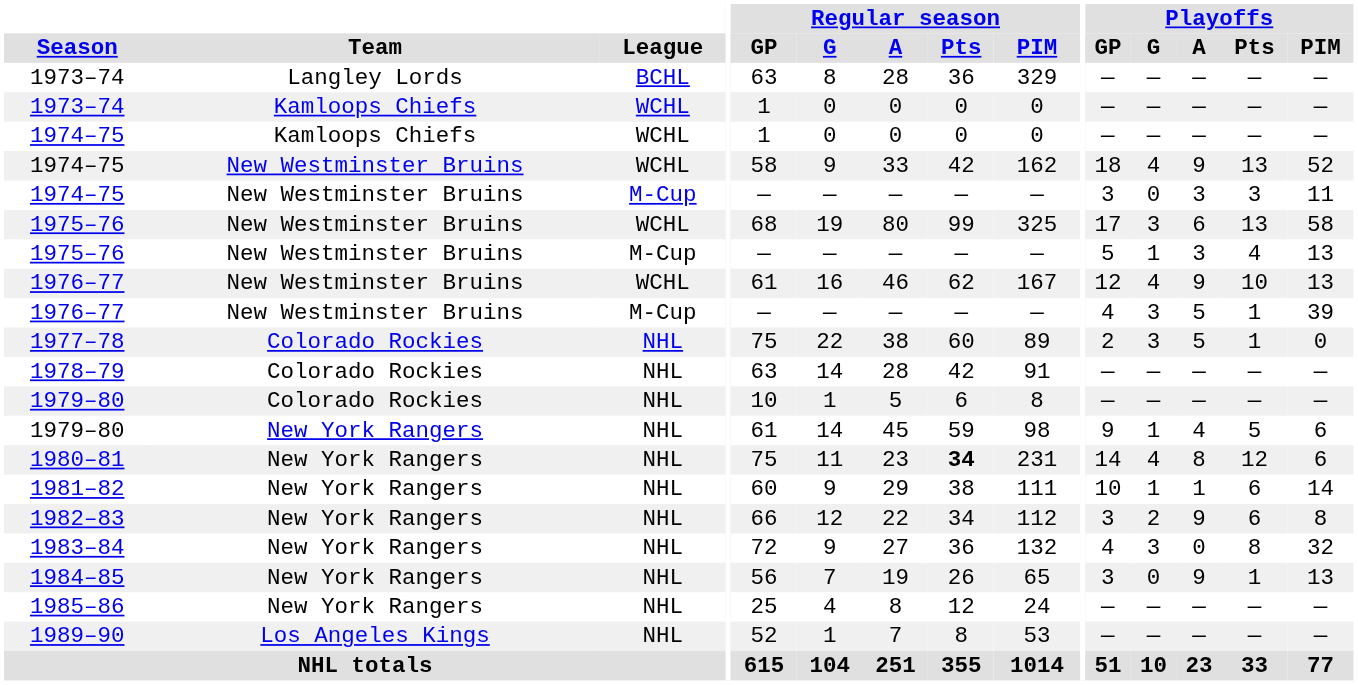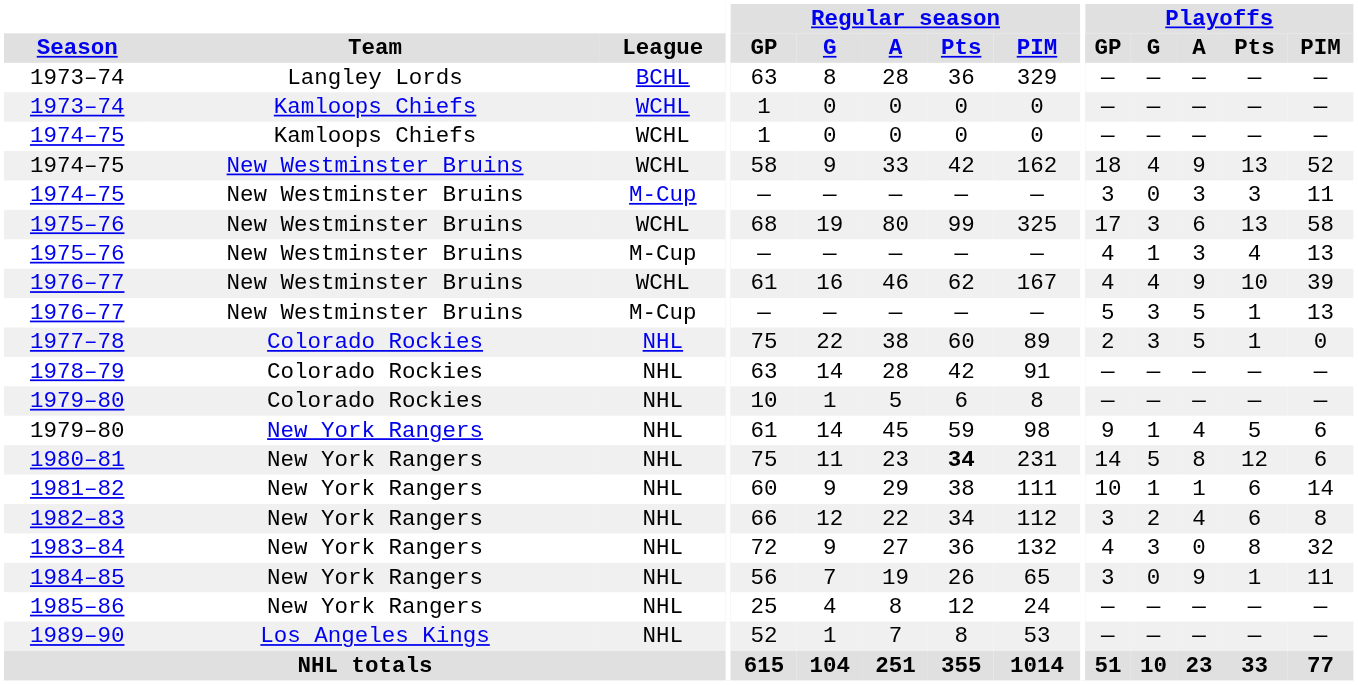1975–76 / M-Cup | Playoffs / GP: 5 -> 4
1976–77 / WCHL | Playoffs / GP: 12 -> 4
1976–77 / WCHL | Playoffs / PIM: 13 -> 39
1976–77 / M-Cup | Playoffs / GP: 4 -> 5
1976–77 / M-Cup | Playoffs / PIM: 39 -> 13
1980–81 | Playoffs / G: 4 -> 5
1982–83 | Playoffs / A: 9 -> 4
1984–85 | Playoffs / PIM: 13 -> 11
